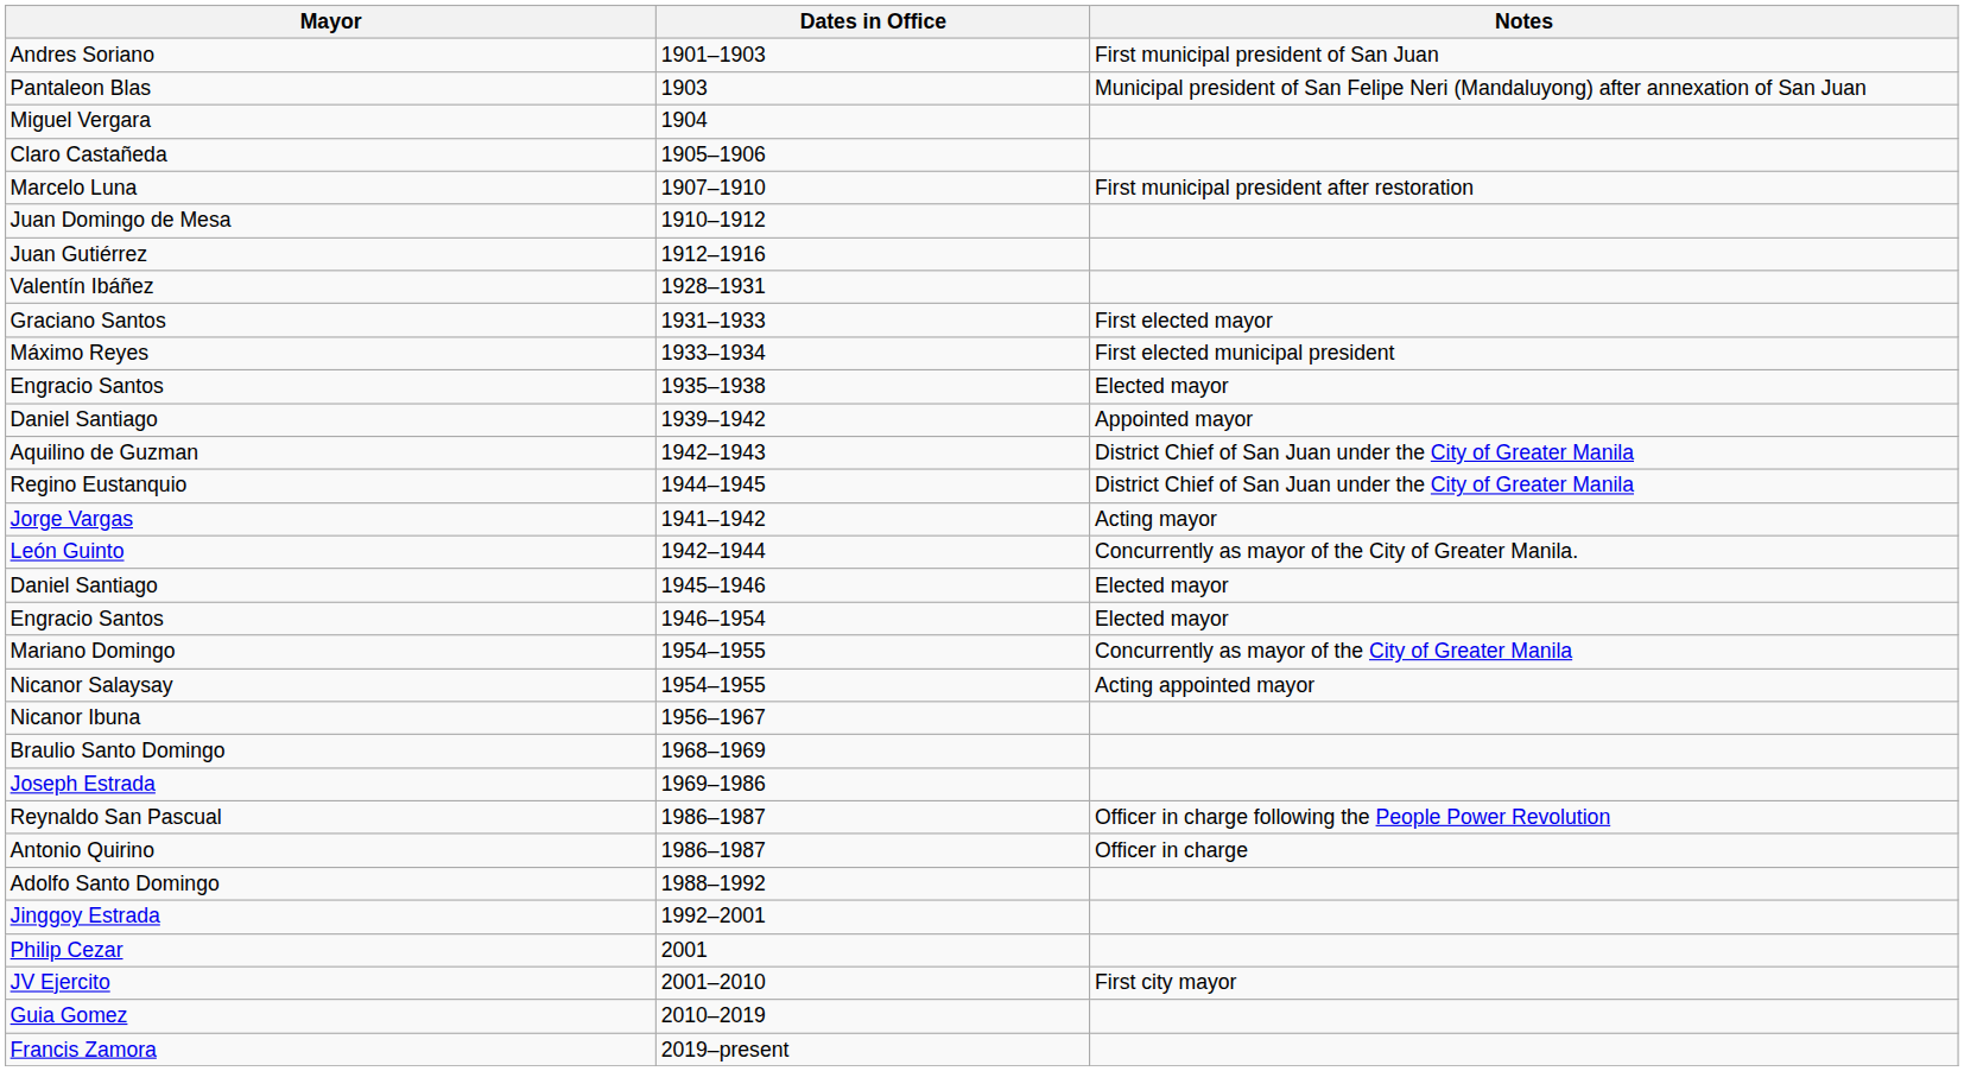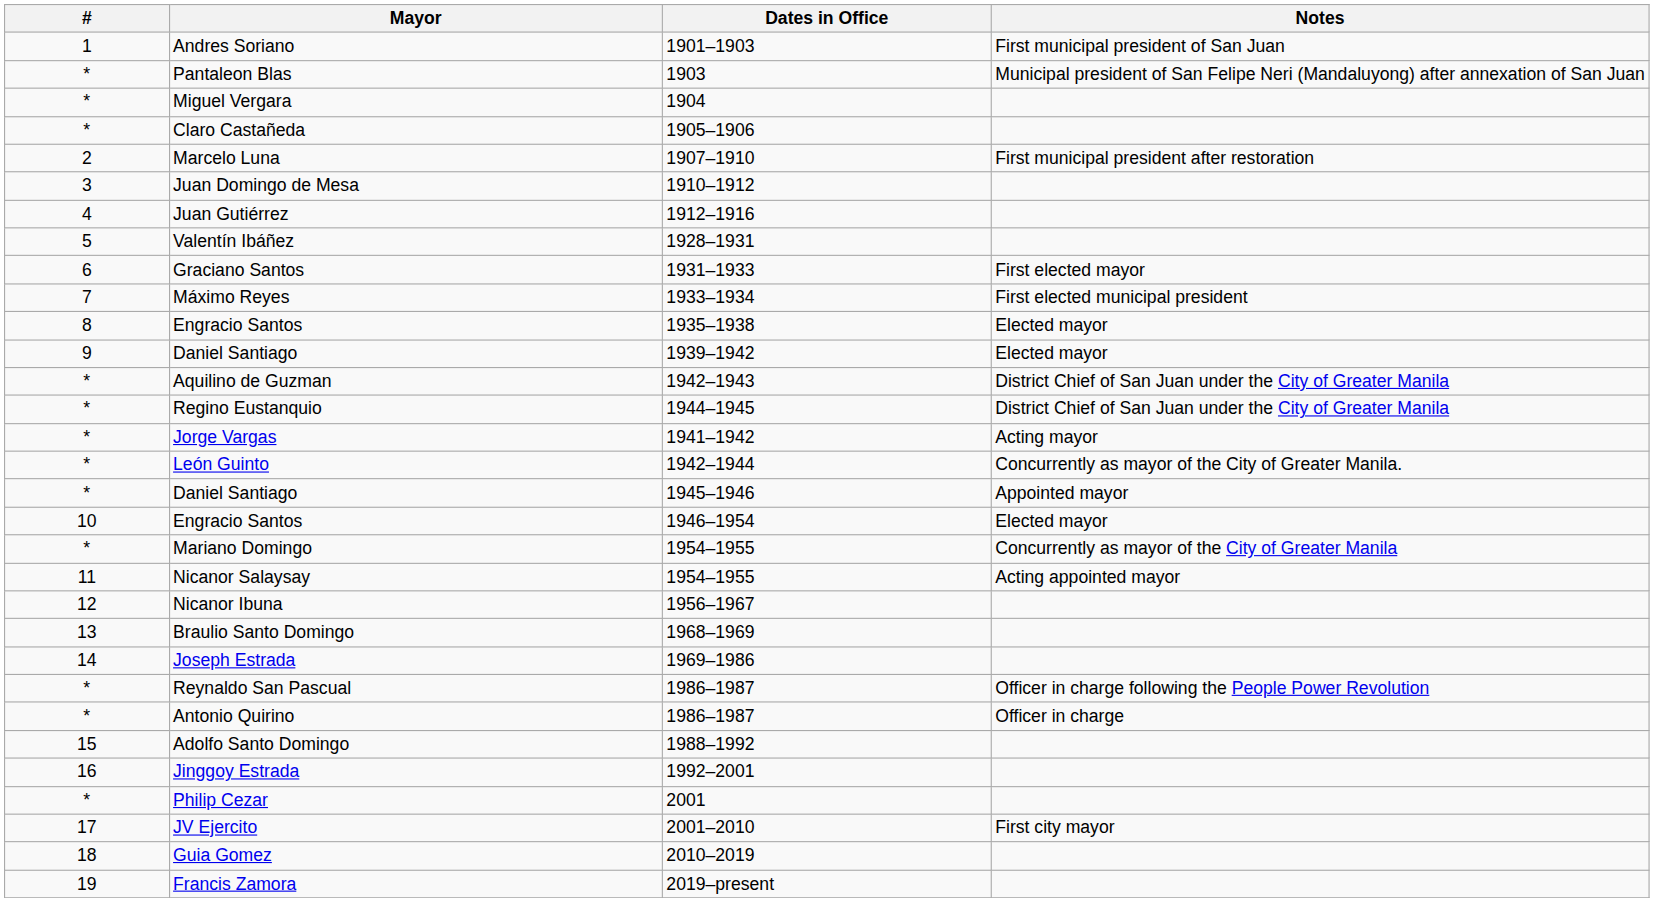+ column: # | 1 | * | * | * | 2 | 3 | 4 | 5 | 6 | 7 | 8 | 9 | * | * | * | * | * | 10 | * | 11 | 12 | 13 | 14 | * | * | 15 | 16 | * | 17 | 18 | 19
Daniel Santiago / 1939–1942 | Notes: Appointed mayor -> Elected mayor
Daniel Santiago / 1945–1946 | Notes: Elected mayor -> Appointed mayor
